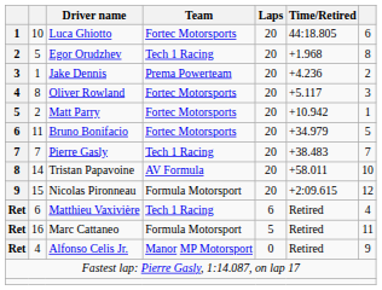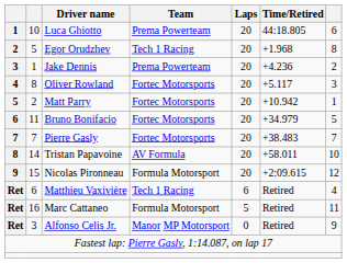Luca Ghiotto | Team: Fortec Motorsports -> Prema Powerteam
Pierre Gasly | Team: Tech 1 Racing -> Fortec Motorsports
Alfonso Celis Jr. | column 2: 4 -> 3
